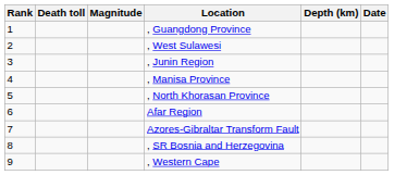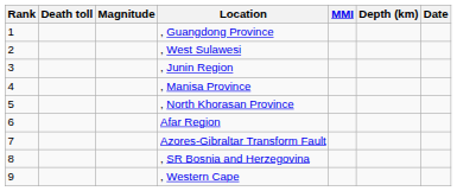+ column: MMI
